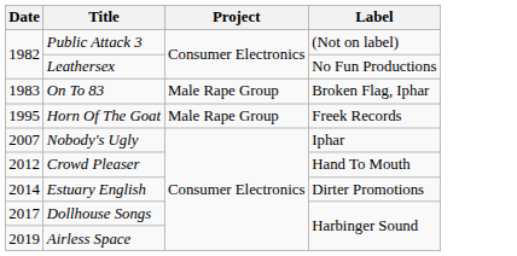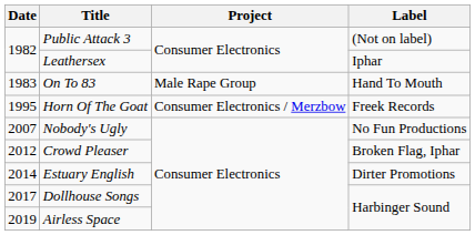Leathersex | Label: No Fun Productions -> Iphar
On To 83 | Label: Broken Flag, Iphar -> Hand To Mouth
Horn Of The Goat | Project: Male Rape Group -> Consumer Electronics / Merzbow
Nobody's Ugly | Label: Iphar -> No Fun Productions
Crowd Pleaser | Label: Hand To Mouth -> Broken Flag, Iphar
